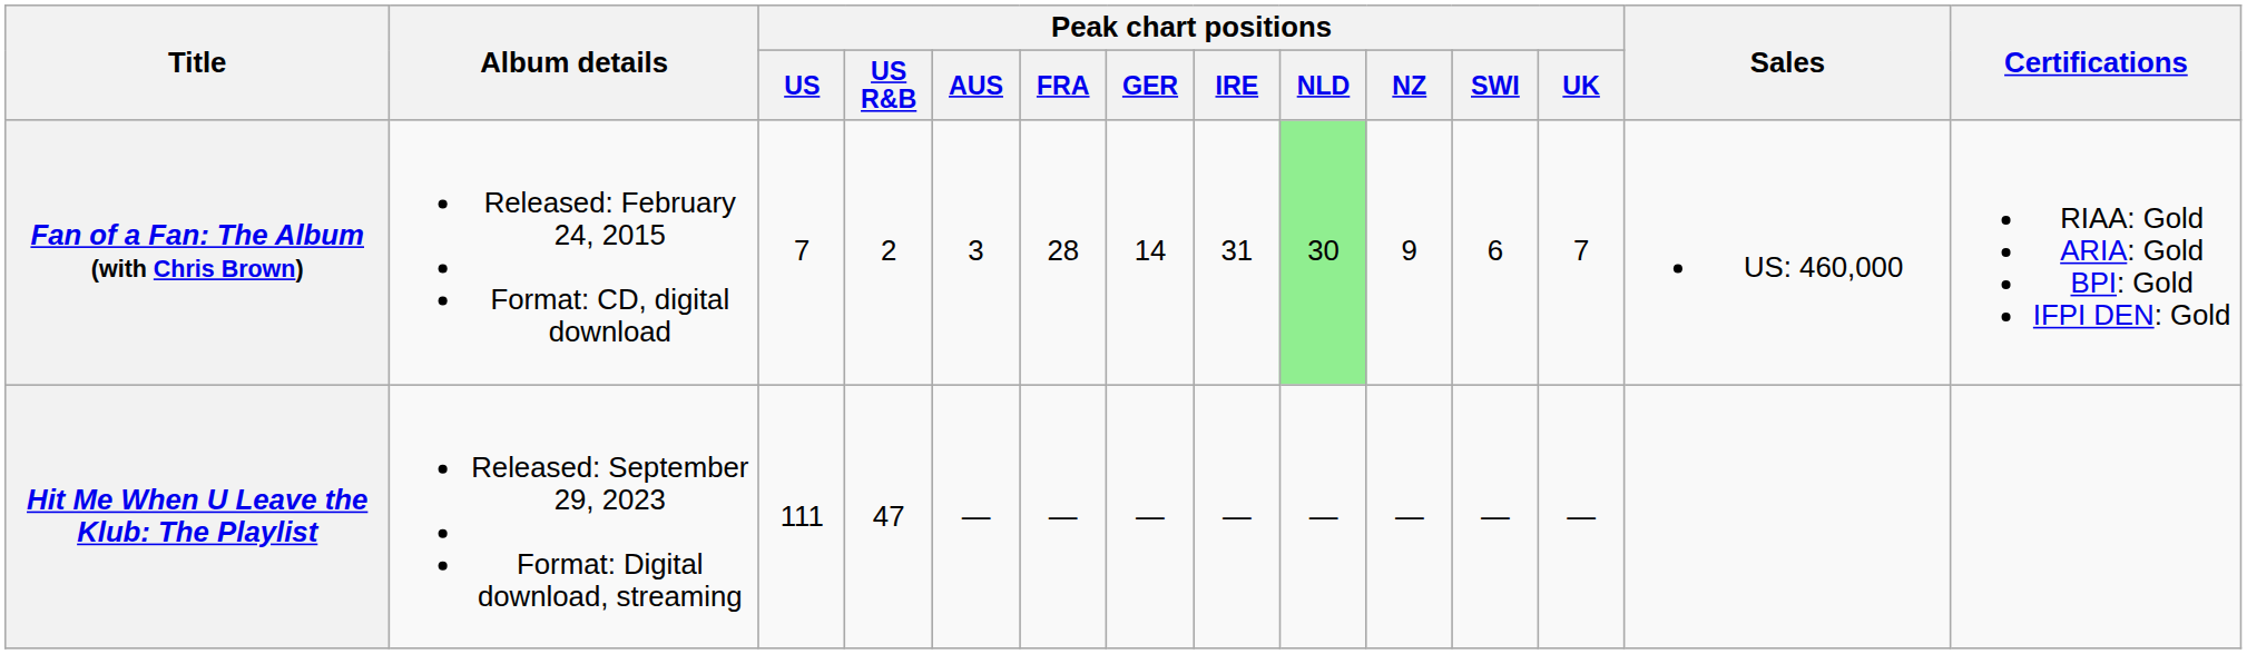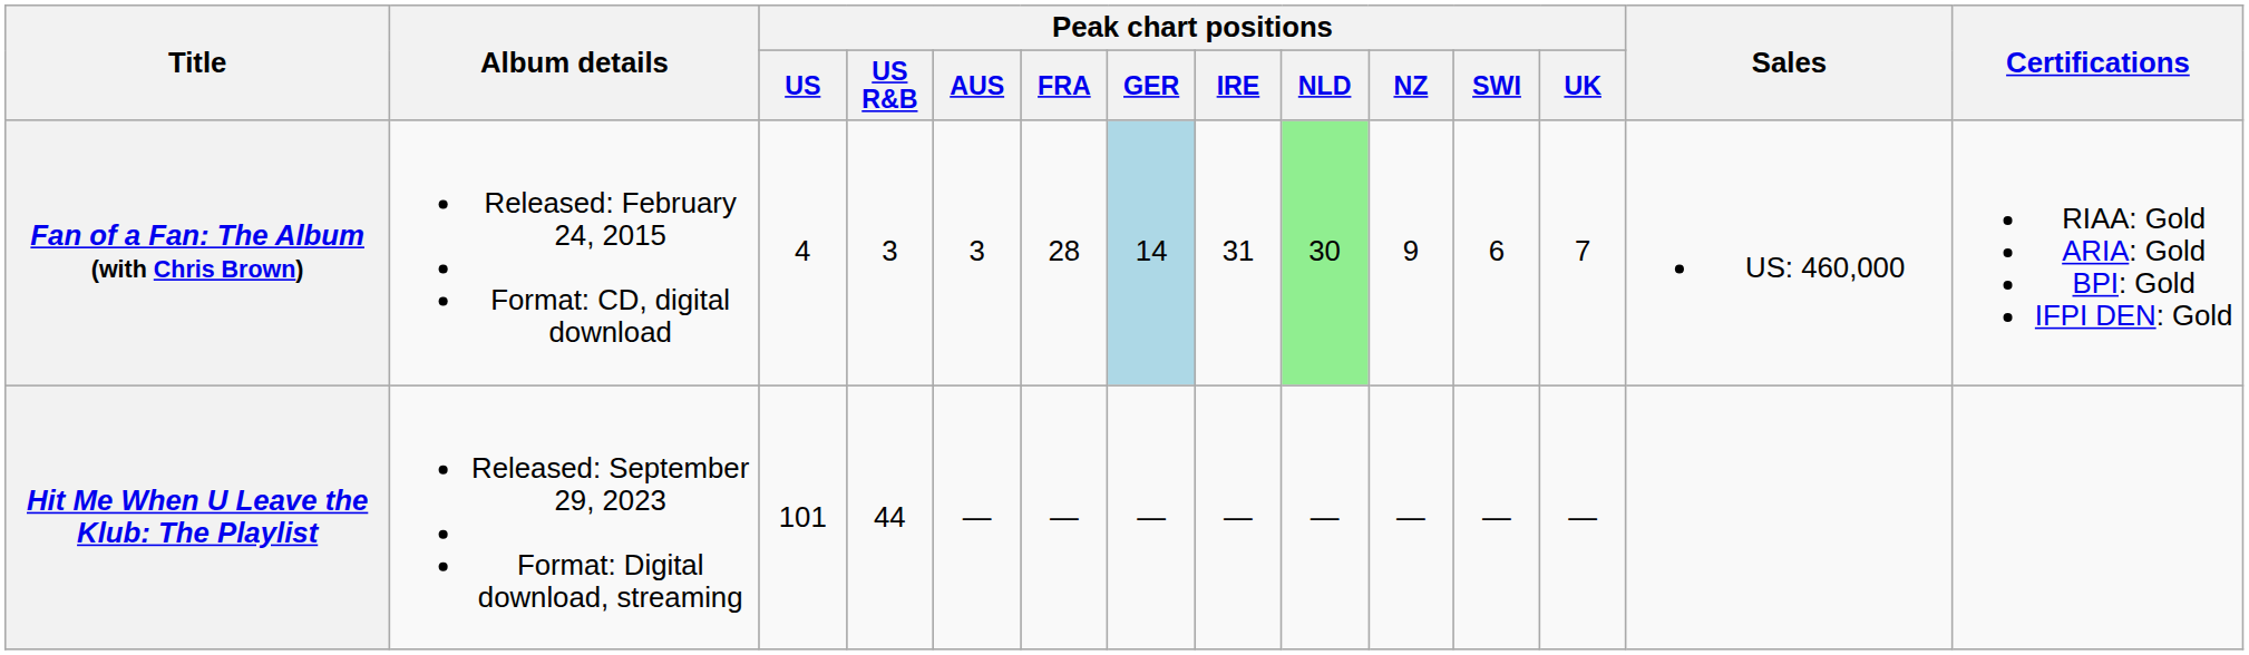Fan of a Fan: The Album (with Chris Brown) | Peak chart positions / US: 7 -> 4
Fan of a Fan: The Album (with Chris Brown) | Peak chart positions / US R&B: 2 -> 3
Fan of a Fan: The Album (with Chris Brown) | Peak chart positions / GER: no background -> lightblue background
Hit Me When U Leave the Klub: The Playlist | Peak chart positions / US: 111 -> 101
Hit Me When U Leave the Klub: The Playlist | Peak chart positions / US R&B: 47 -> 44
